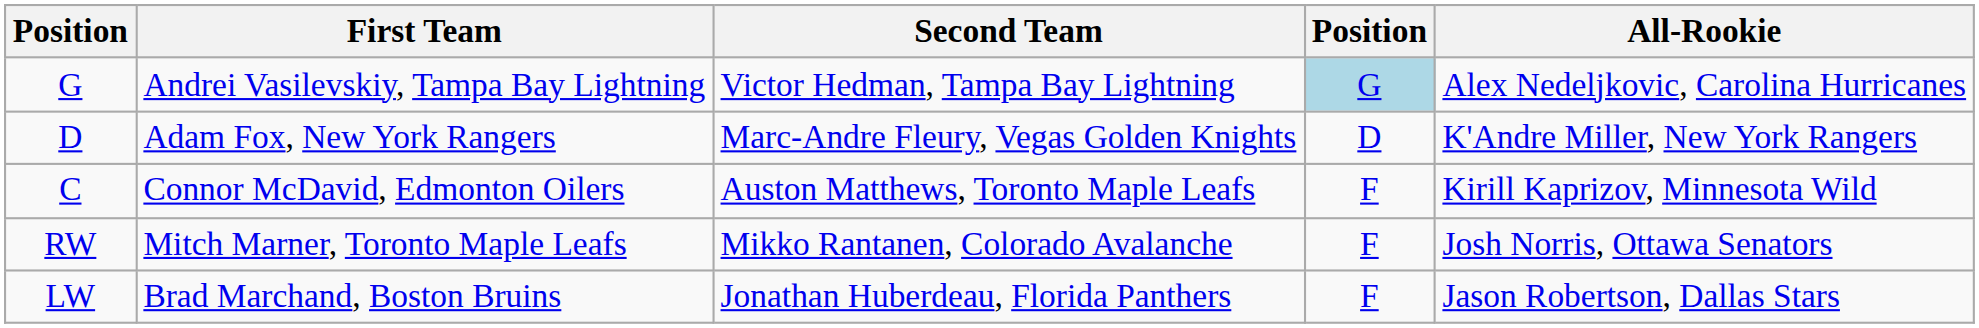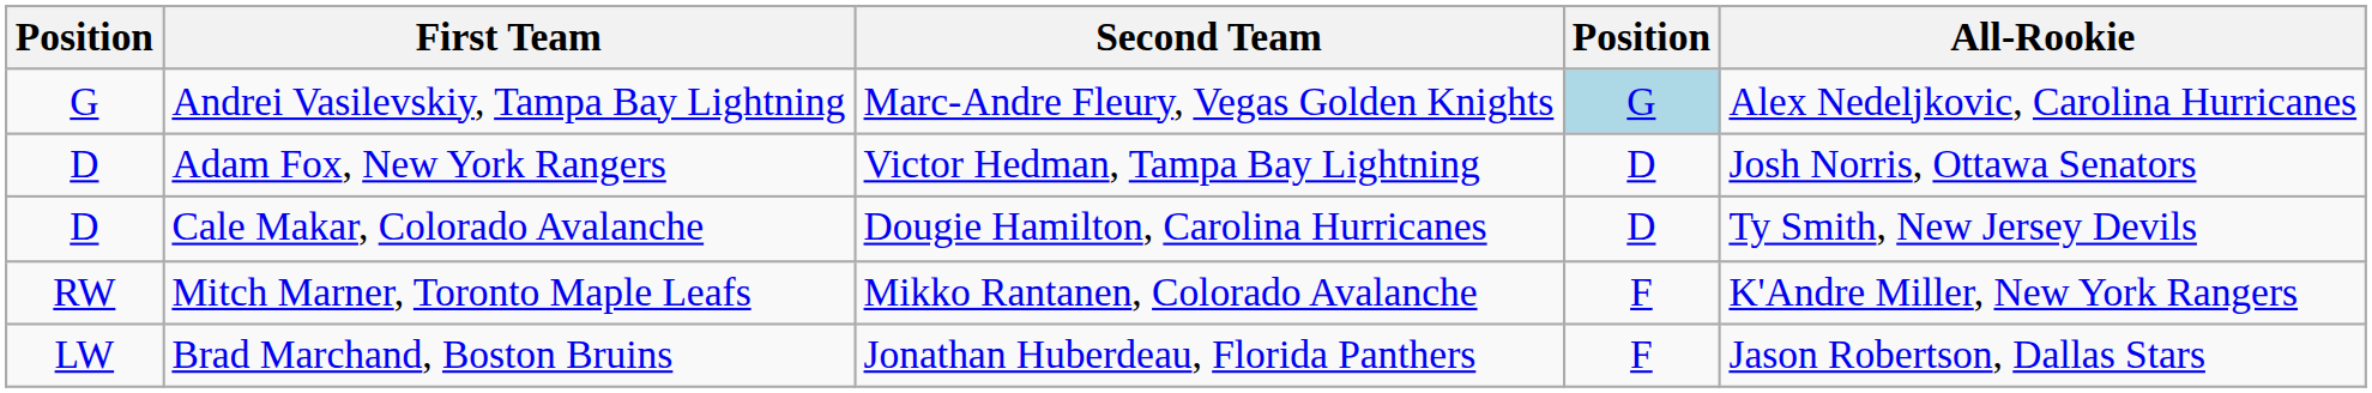Andrei Vasilevskiy, Tampa Bay Lightning | Second Team: Victor Hedman, Tampa Bay Lightning -> Marc-Andre Fleury, Vegas Golden Knights
Adam Fox, New York Rangers | Second Team: Marc-Andre Fleury, Vegas Golden Knights -> Victor Hedman, Tampa Bay Lightning
Adam Fox, New York Rangers | All-Rookie: K'Andre Miller, New York Rangers -> Josh Norris, Ottawa Senators
+ row: D | Cale Makar, Colorado Avalanche | Dougie Hamilton, Carolina Hurricanes | D | Ty Smith, New Jersey Devils
- row: C | Connor McDavid, Edmonton Oilers | Auston Matthews, Toronto Maple Leafs | F | Kirill Kaprizov, Minnesota Wild
Mitch Marner, Toronto Maple Leafs | All-Rookie: Josh Norris, Ottawa Senators -> K'Andre Miller, New York Rangers
